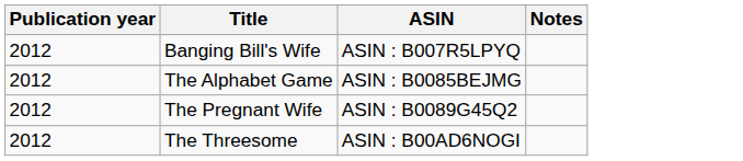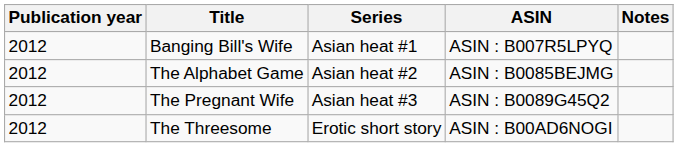+ column: Series | Asian heat #1 | Asian heat #2 | Asian heat #3 | Erotic short story
